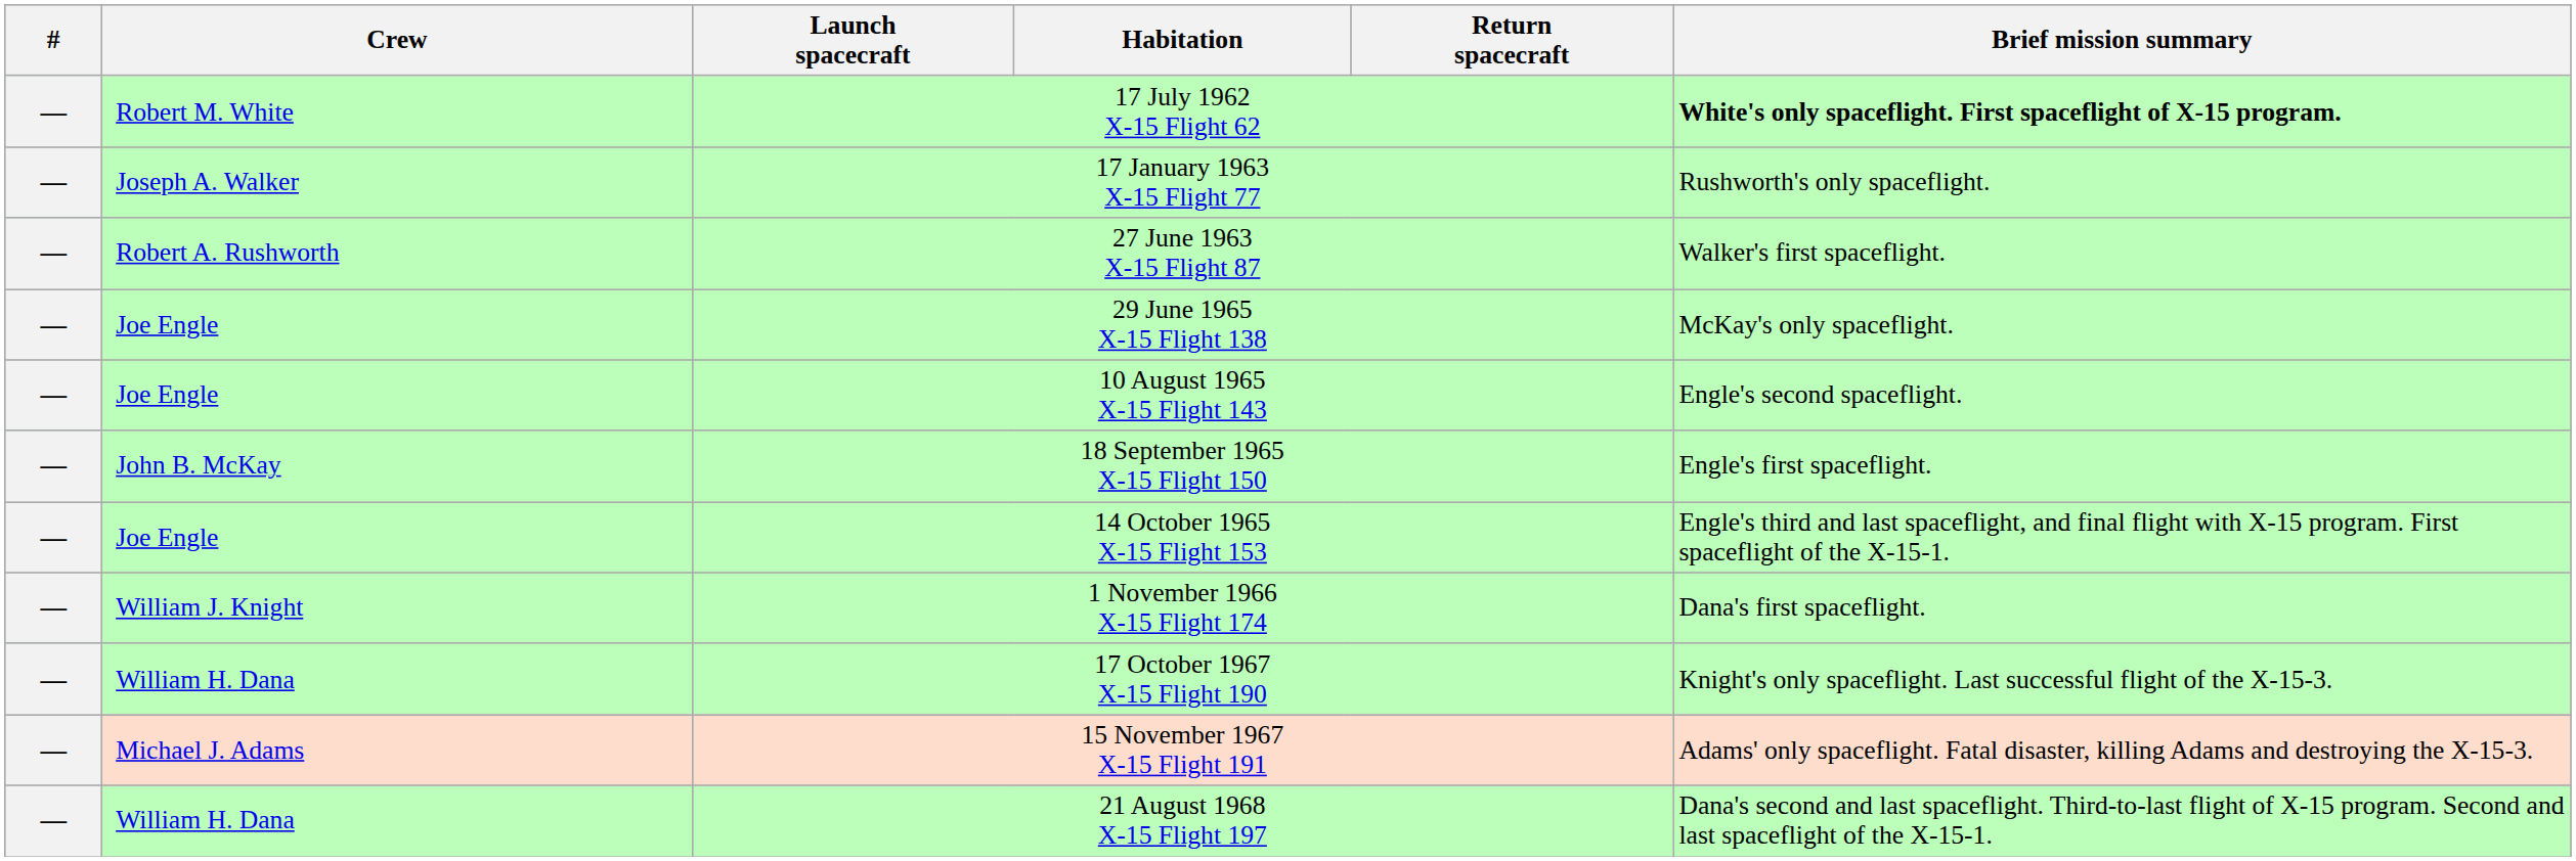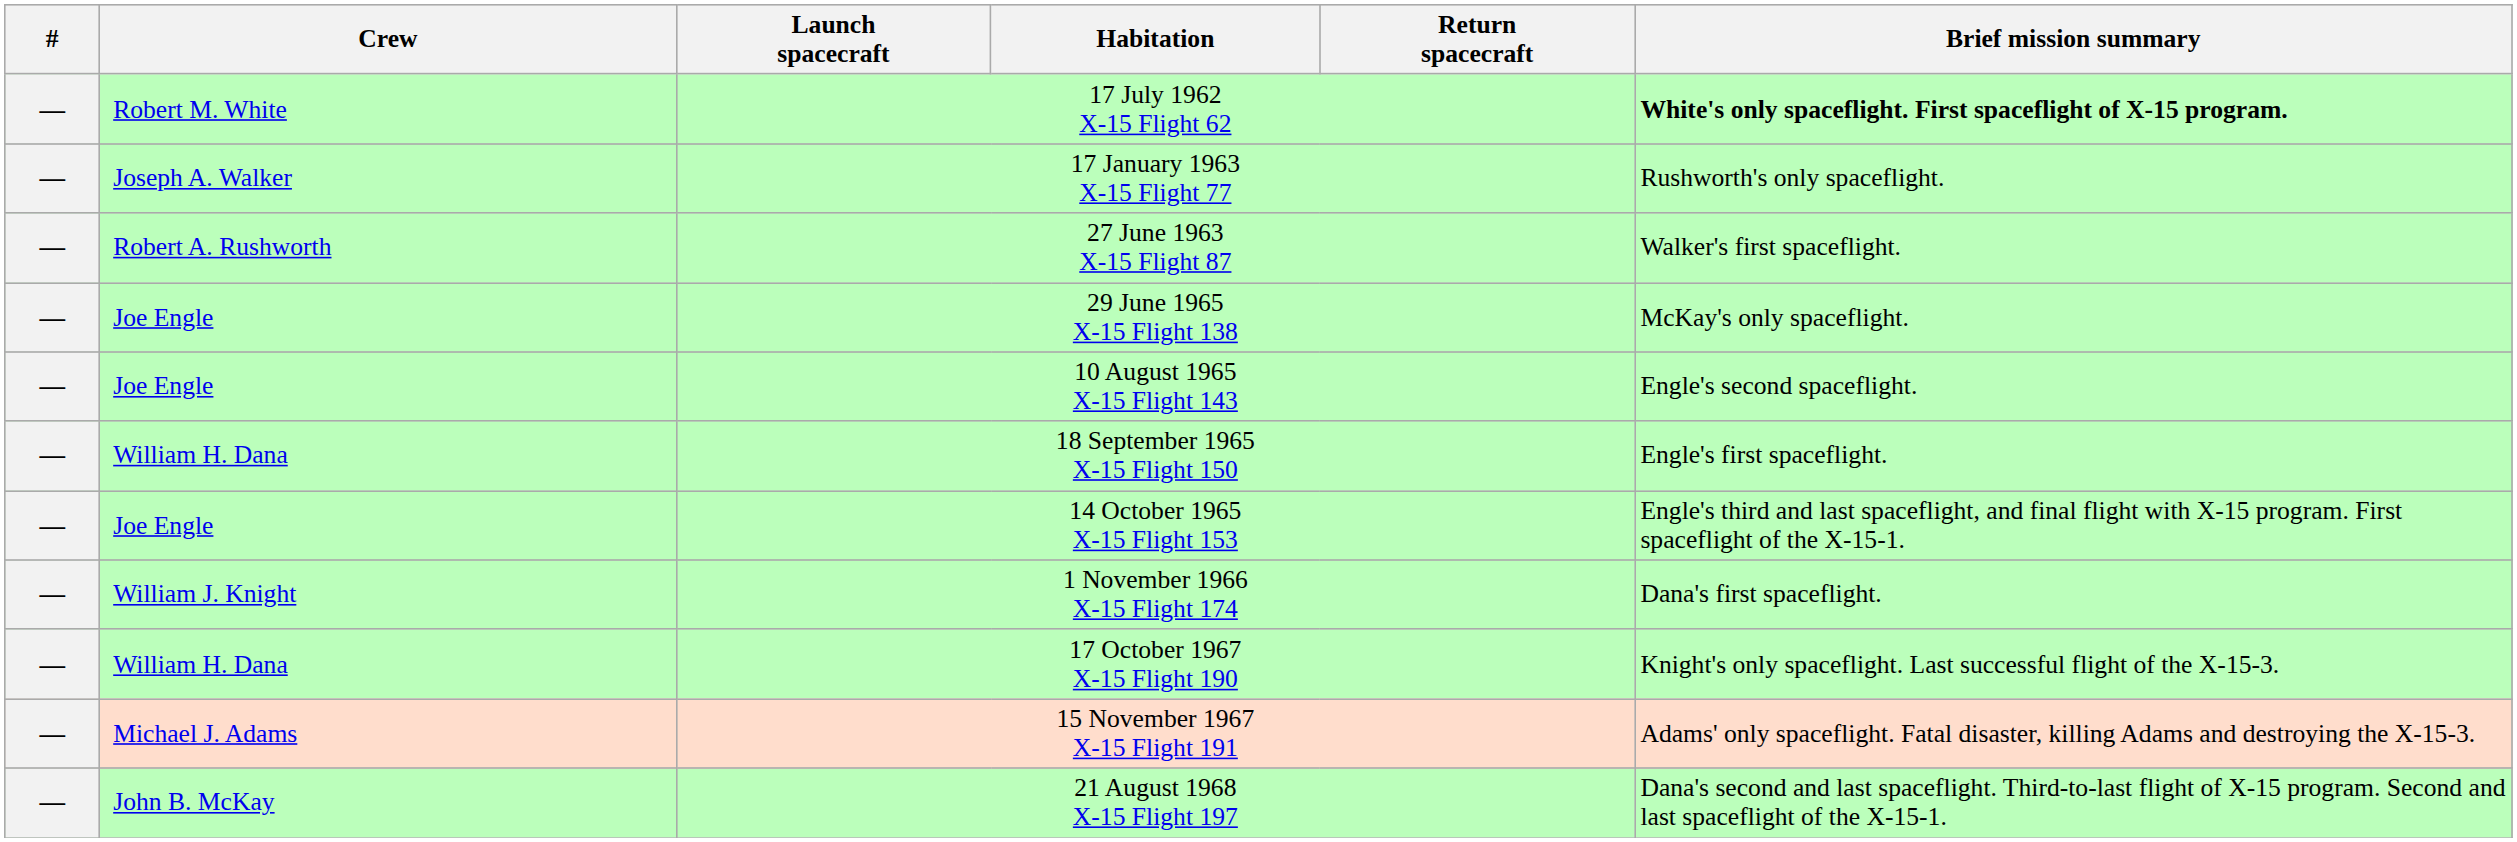18 September 1965 X-15 Flight 150 | Crew: John B. McKay -> William H. Dana
21 August 1968 X-15 Flight 197 | Crew: William H. Dana -> John B. McKay
